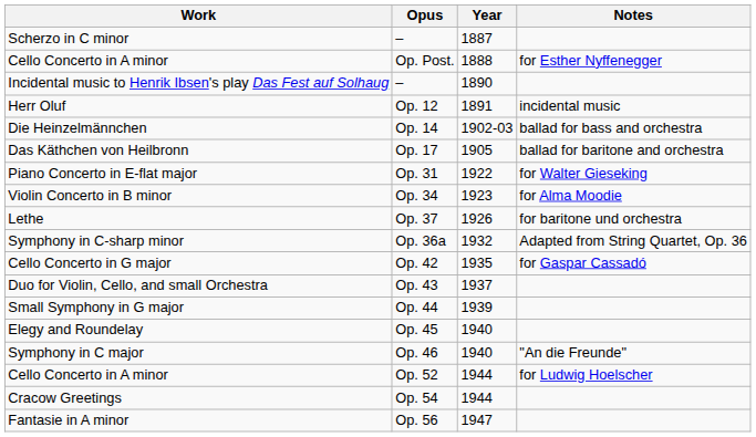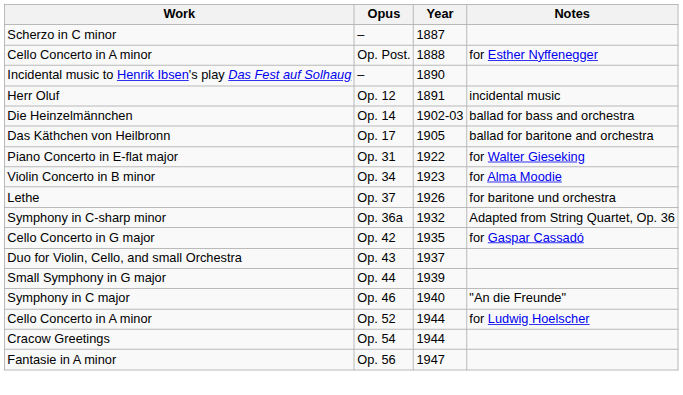- row: Elegy and Roundelay | Op. 45 | 1940
